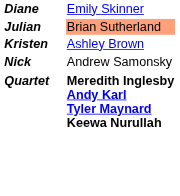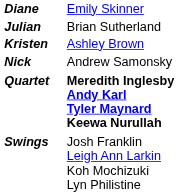Julian | column 2: lightsalmon background -> no background
+ row: Swings | Josh Franklin Leigh Ann Larkin Koh Mochizuki Lyn Philistine
